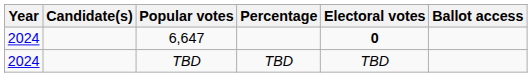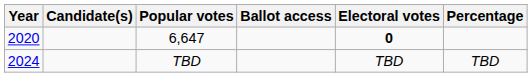columns swapped: Percentage <-> Ballot access
6,647 | Year: 2024 -> 2020
